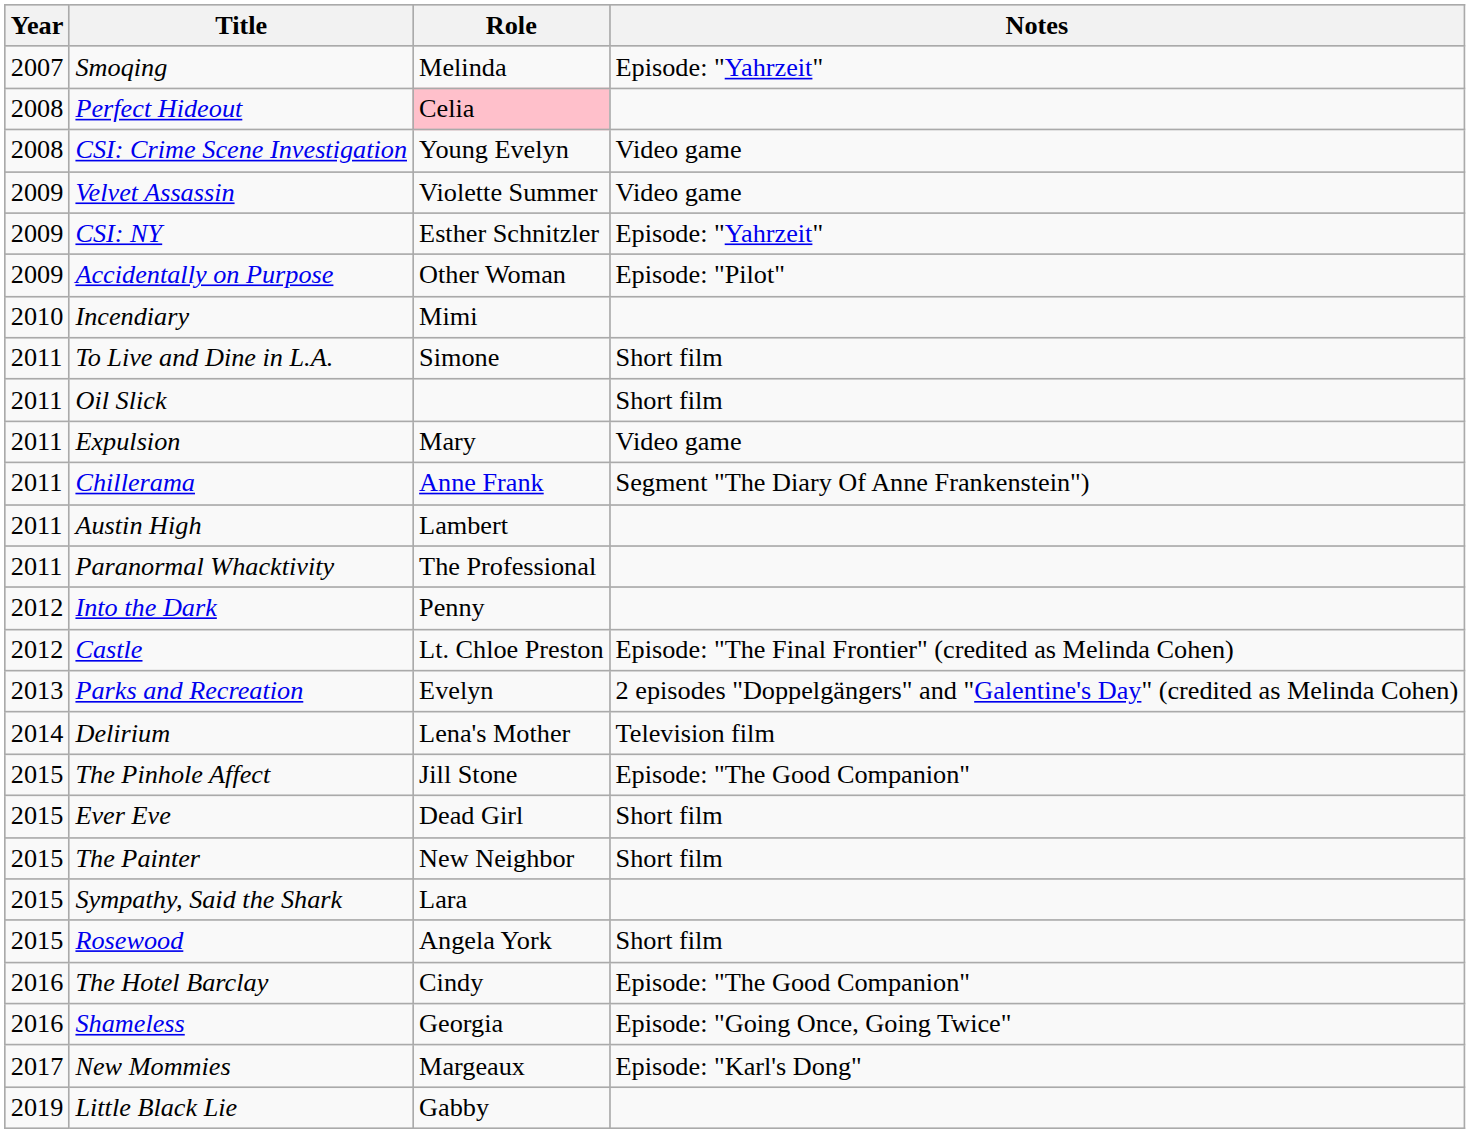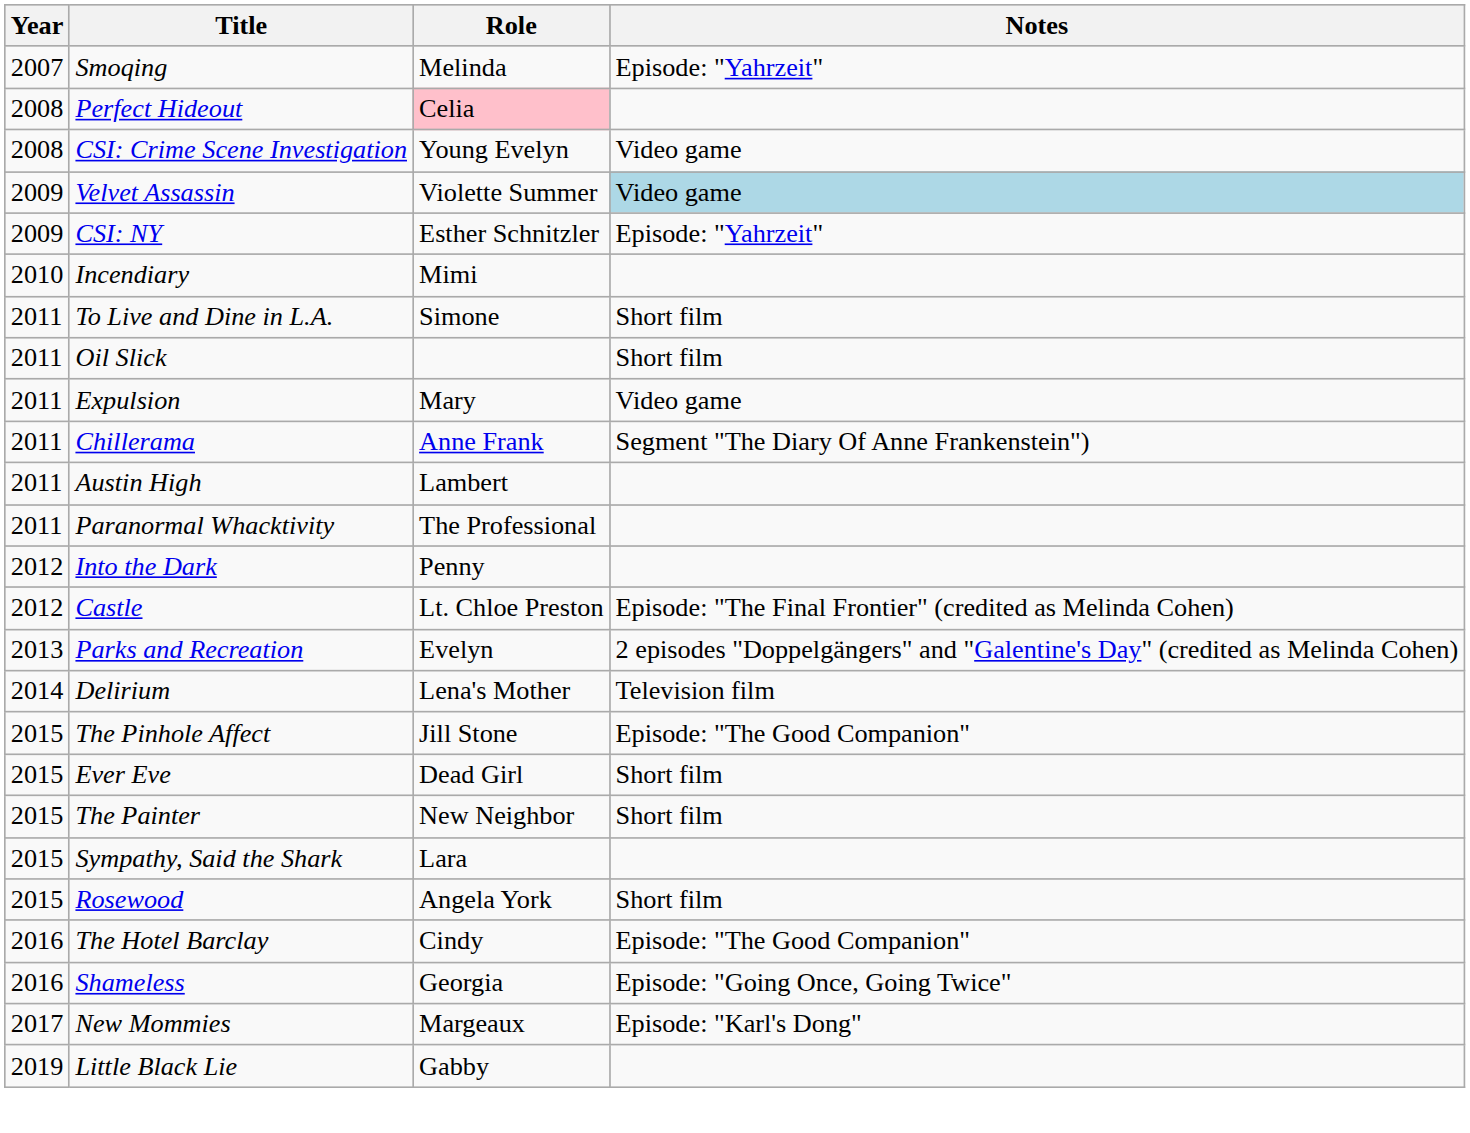Velvet Assassin | Notes: no background -> lightblue background
- row: 2009 | Accidentally on Purpose | Other Woman | Episode: "Pilot"
